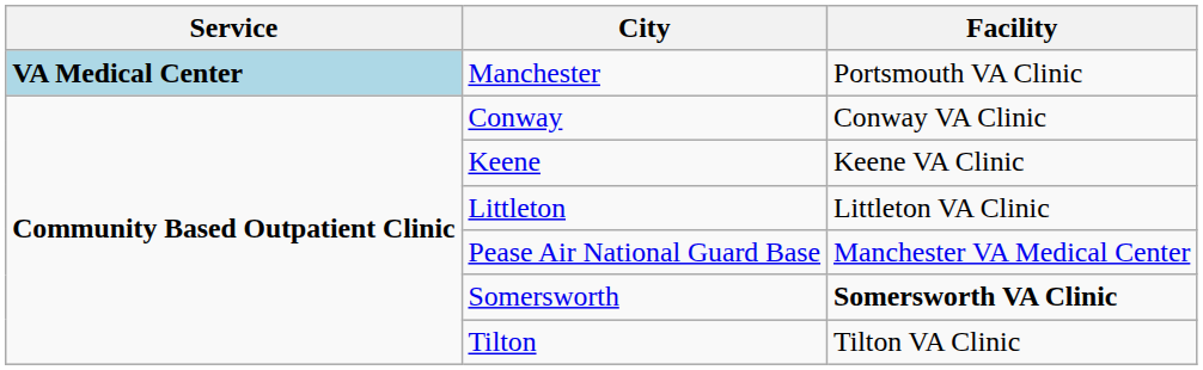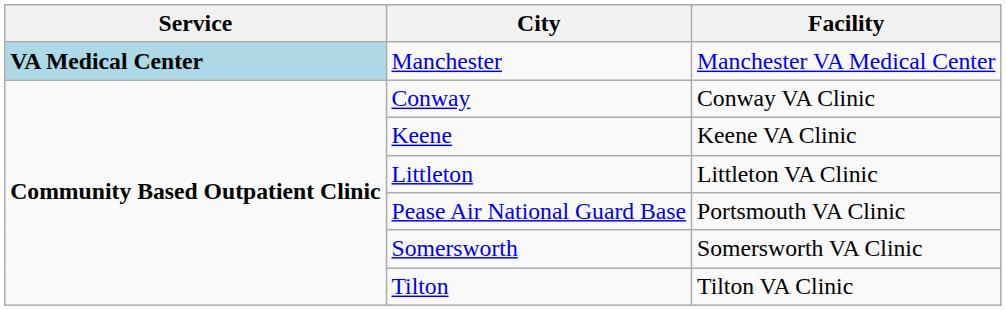Manchester | Facility: Portsmouth VA Clinic -> Manchester VA Medical Center
Pease Air National Guard Base | Facility: Manchester VA Medical Center -> Portsmouth VA Clinic
Somersworth | Facility: bold -> normal
